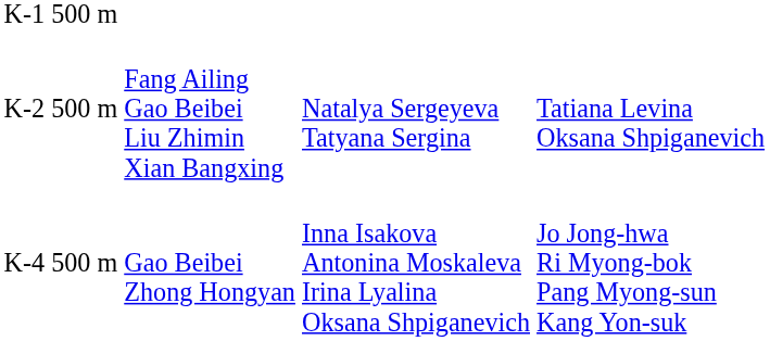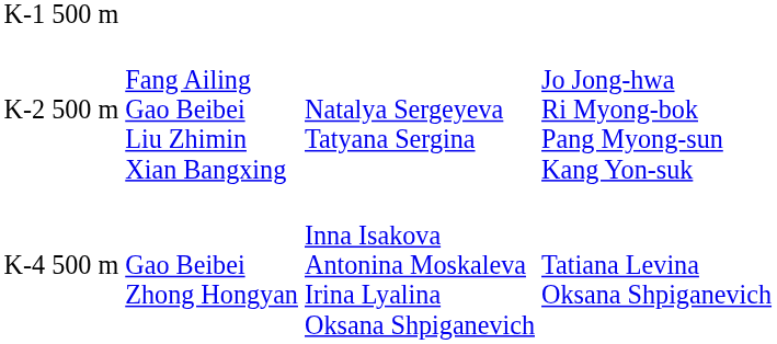K-2 500 m | column 4: Tatiana Levina Oksana Shpiganevich -> Jo Jong-hwa Ri Myong-bok Pang Myong-sun Kang Yon-suk
K-4 500 m | column 4: Jo Jong-hwa Ri Myong-bok Pang Myong-sun Kang Yon-suk -> Tatiana Levina Oksana Shpiganevich
